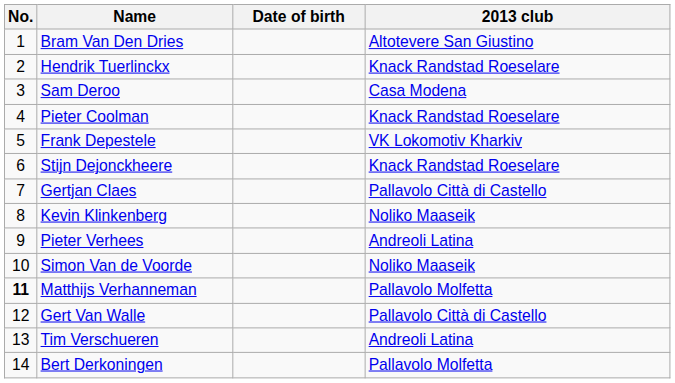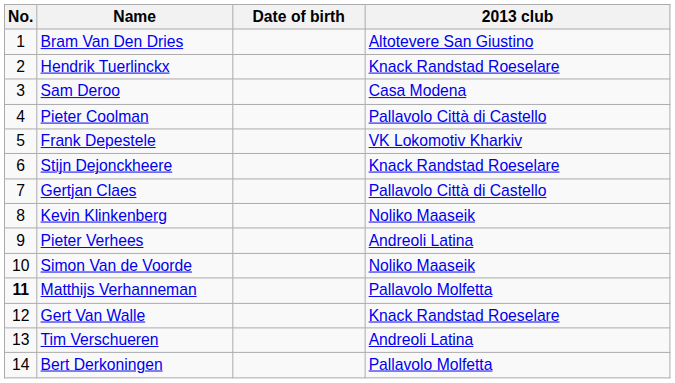Pieter Coolman | 2013 club: Knack Randstad Roeselare -> Pallavolo Città di Castello
Gert Van Walle | 2013 club: Pallavolo Città di Castello -> Knack Randstad Roeselare
